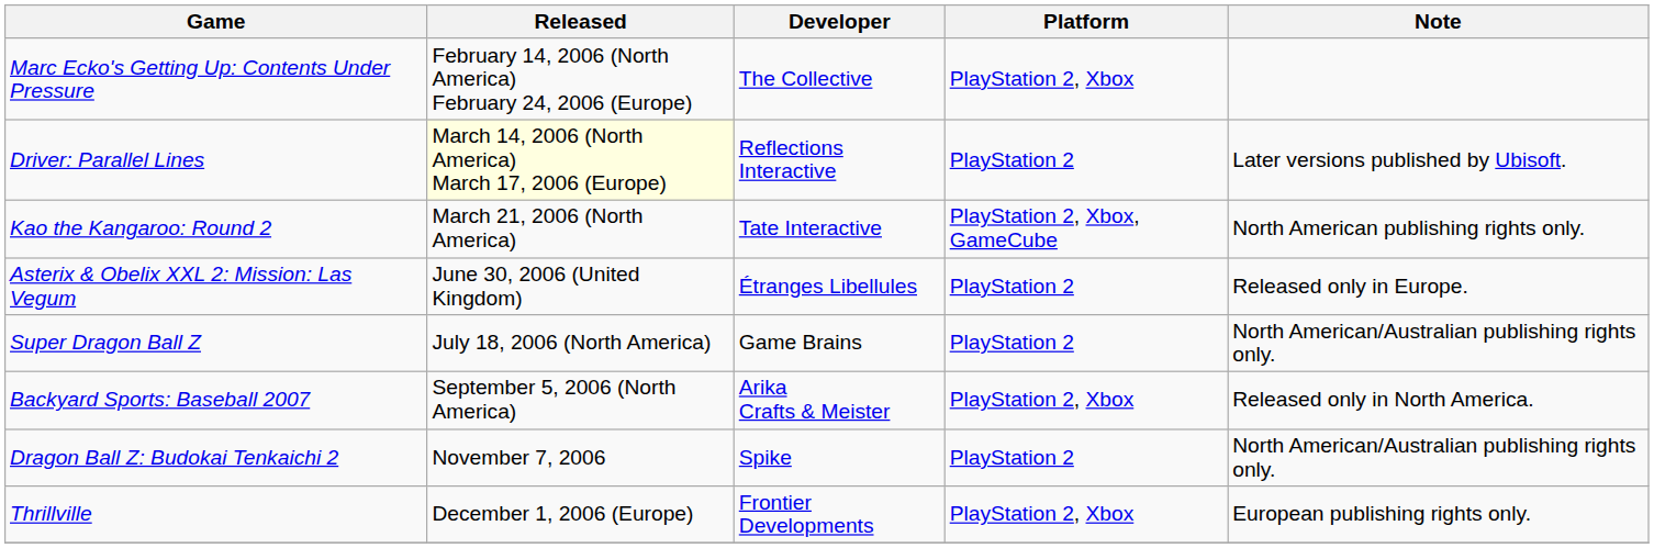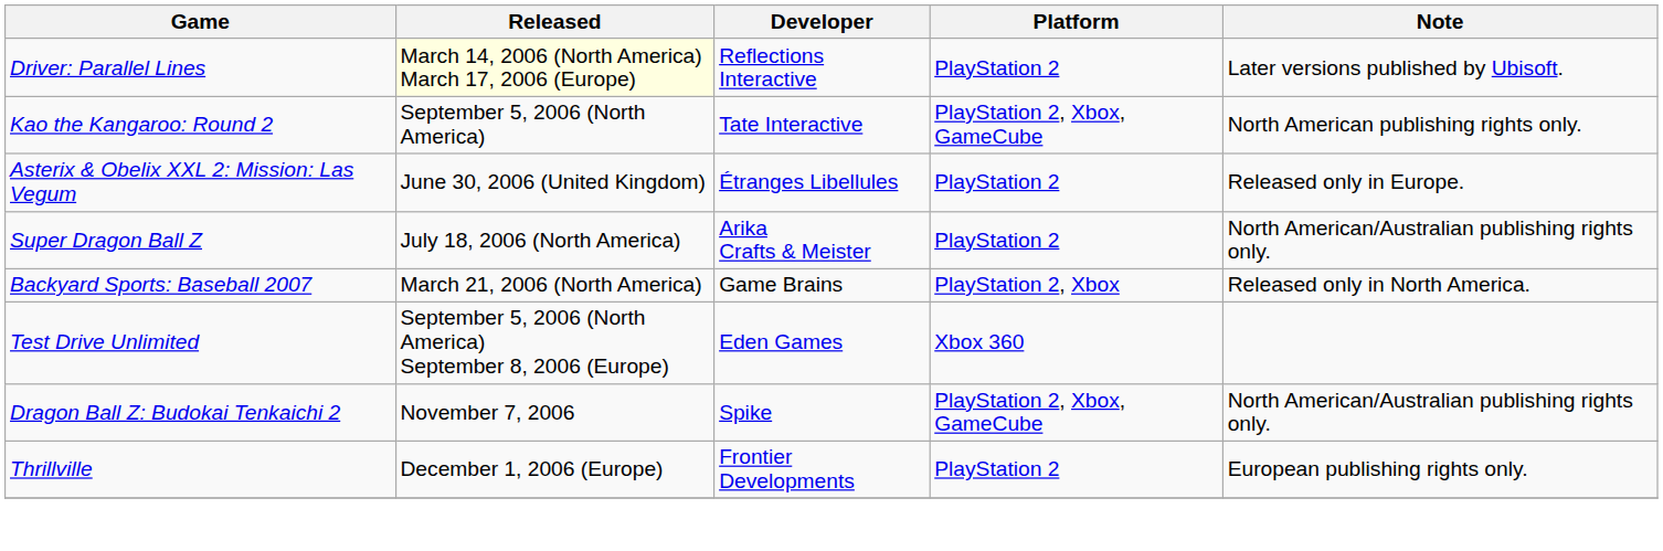- row: Marc Ecko's Getting Up: Contents Under Pressure | February 14, 2006 (North America) February 24, 2006 (Europe) | The Collective | PlayStation 2, Xbox
Kao the Kangaroo: Round 2 | Released: March 21, 2006 (North America) -> September 5, 2006 (North America)
Super Dragon Ball Z | Developer: Game Brains -> Arika Crafts & Meister
Backyard Sports: Baseball 2007 | Released: September 5, 2006 (North America) -> March 21, 2006 (North America)
Backyard Sports: Baseball 2007 | Developer: Arika Crafts & Meister -> Game Brains
+ row: Test Drive Unlimited | September 5, 2006 (North America) September 8, 2006 (Europe) | Eden Games | Xbox 360
Dragon Ball Z: Budokai Tenkaichi 2 | Platform: PlayStation 2 -> PlayStation 2, Xbox, GameCube
Thrillville | Platform: PlayStation 2, Xbox -> PlayStation 2
